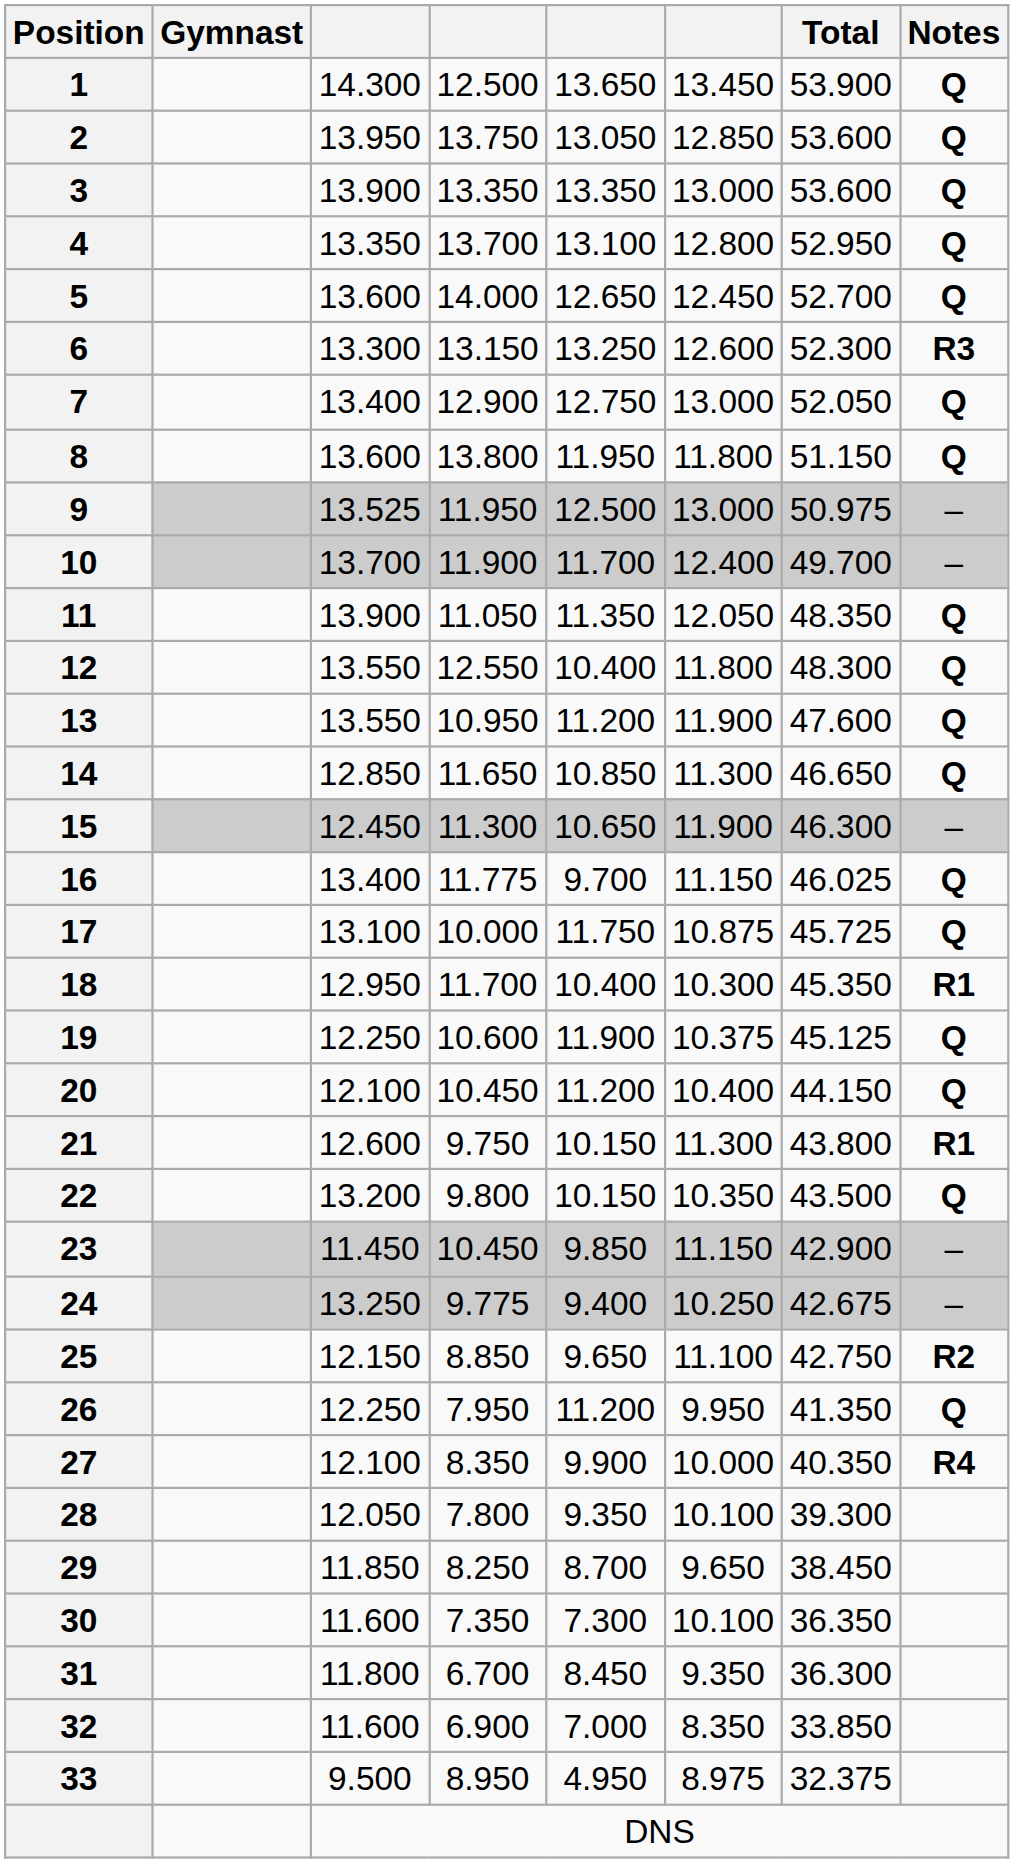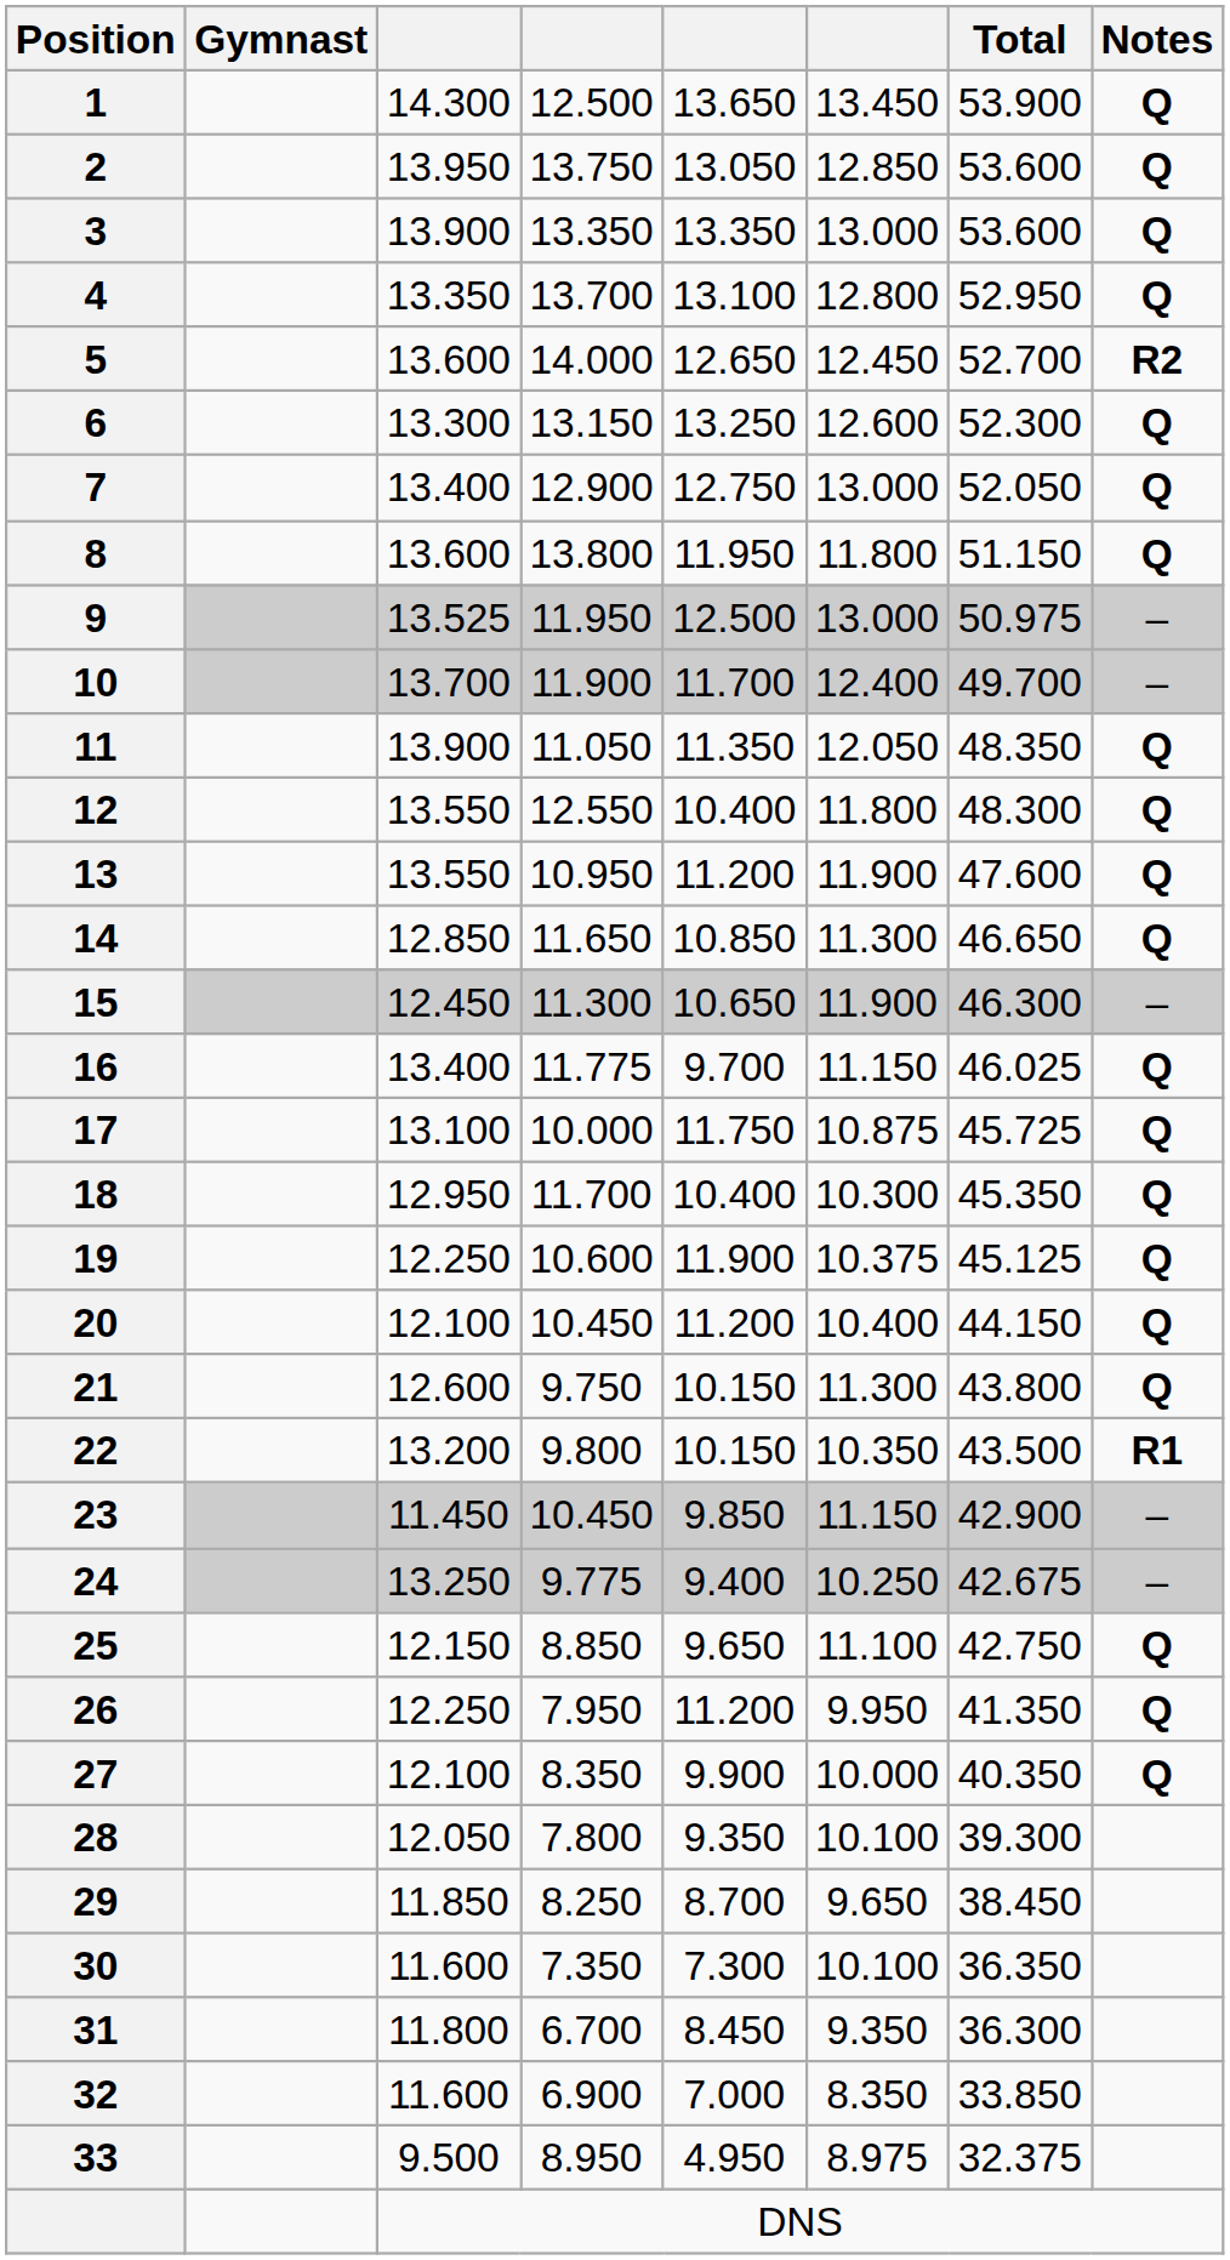5 | Notes: Q -> R2
6 | Notes: R3 -> Q
18 | Notes: R1 -> Q
21 | Notes: R1 -> Q
22 | Notes: Q -> R1
25 | Notes: R2 -> Q
27 | Notes: R4 -> Q
